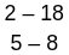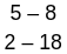rows swapped: 2 – 18 <-> 5 – 8
